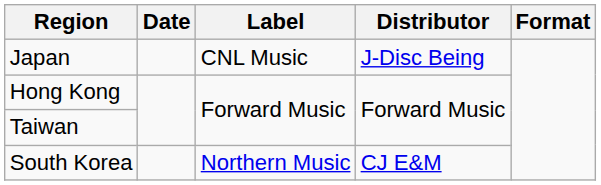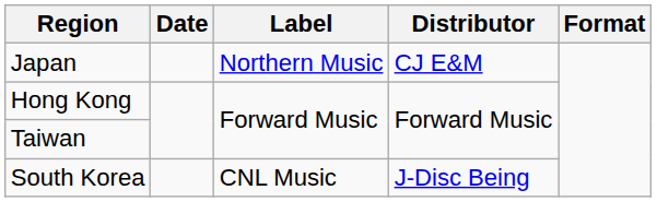Japan | Label: CNL Music -> Northern Music
Japan | Distributor: J-Disc Being -> CJ E&M
South Korea | Label: Northern Music -> CNL Music
South Korea | Distributor: CJ E&M -> J-Disc Being
